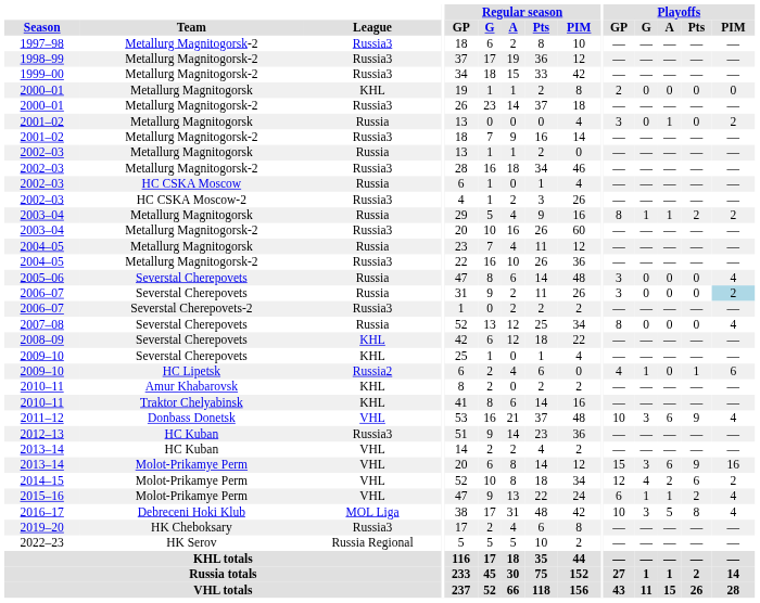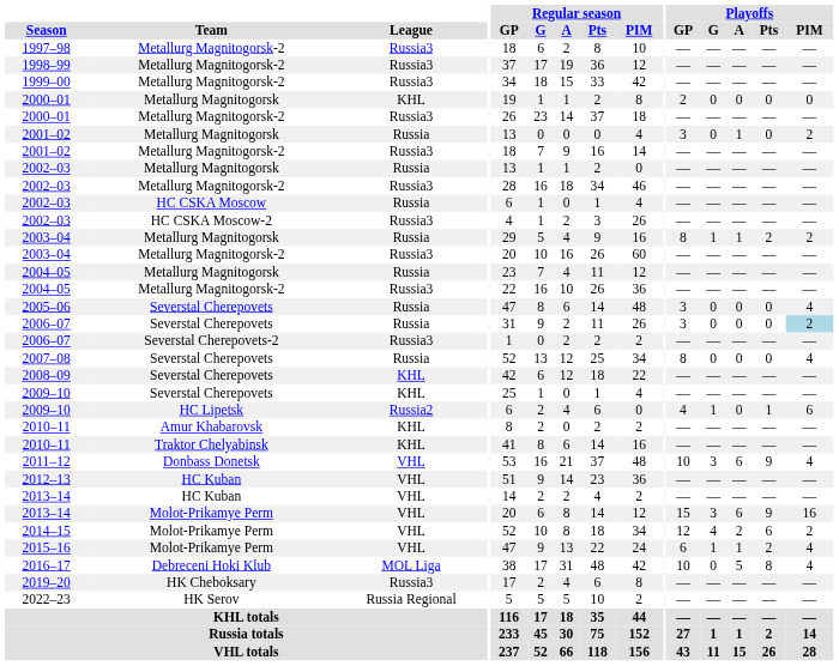2012–13 | League: Russia3 -> VHL
2016–17 | Playoffs / G: 3 -> 0
